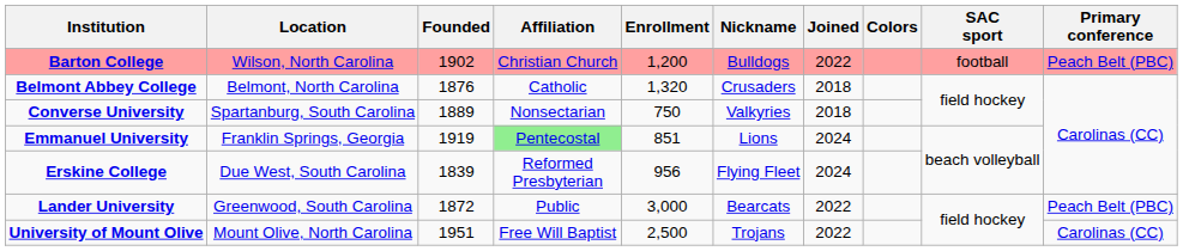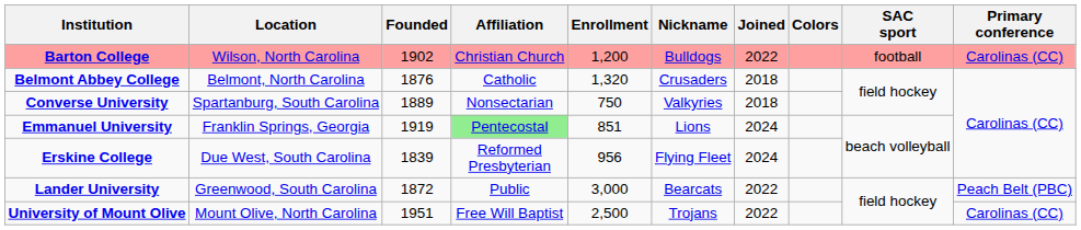Barton College | Primary conference: Peach Belt (PBC) -> Carolinas (CC)
